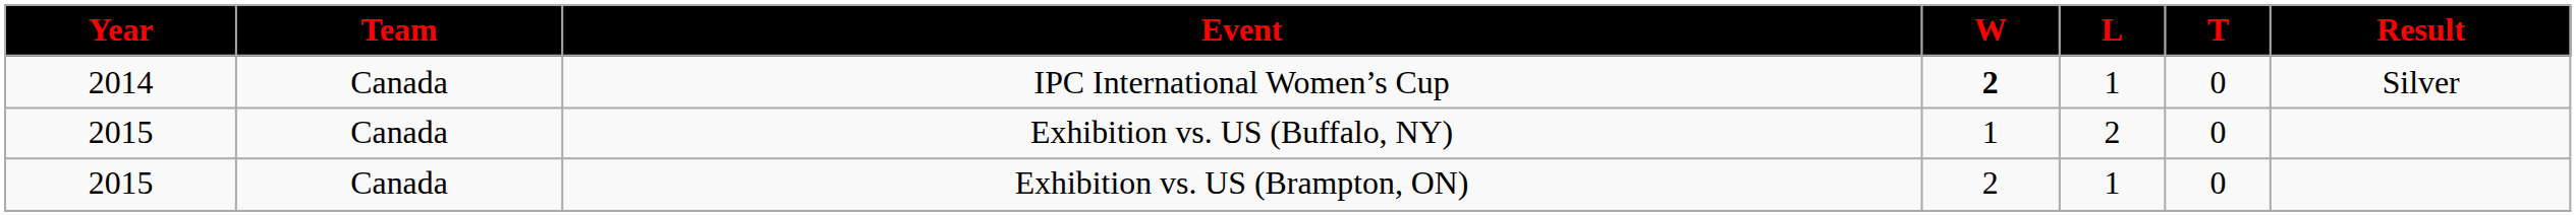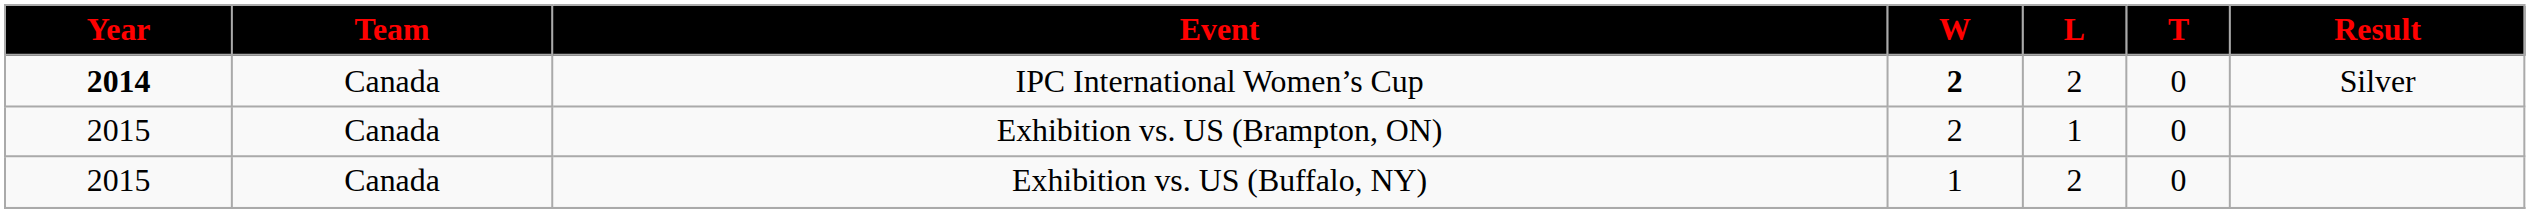IPC International Women’s Cup | Year: normal -> bold
IPC International Women’s Cup | L: 1 -> 2
rows swapped: Exhibition vs. US (Buffalo, NY) <-> Exhibition vs. US (Brampton, ON)
